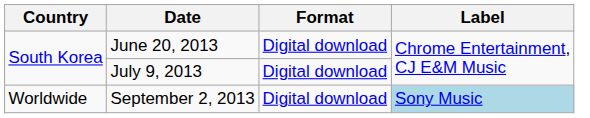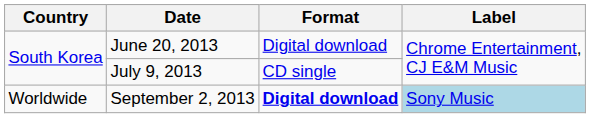July 9, 2013 | Format: Digital download -> CD single
September 2, 2013 | Format: normal -> bold
